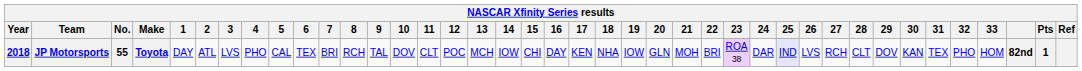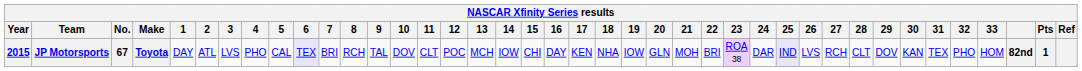JP Motorsports | Year: 2018 -> 2015
JP Motorsports | No.: 55 -> 67
JP Motorsports | 6: no background -> lavender background
